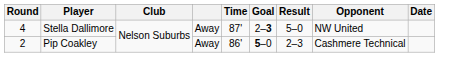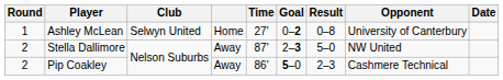+ row: 1 | Ashley McLean | Selwyn United | Home | 27' | 0–2 | 0–8 | University of Canterbury
Stella Dallimore | Round: 4 -> 2
